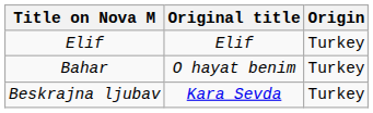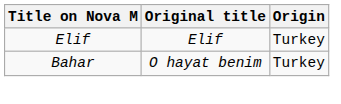- row: Beskrajna ljubav | Kara Sevda | Turkey
